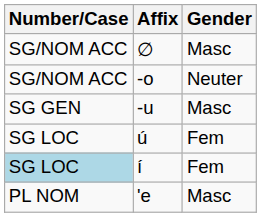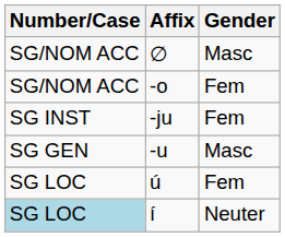-o | Gender: Neuter -> Fem
+ row: SG INST | -ju | Fem
í | Gender: Fem -> Neuter
- row: PL NOM | 'e | Masc
